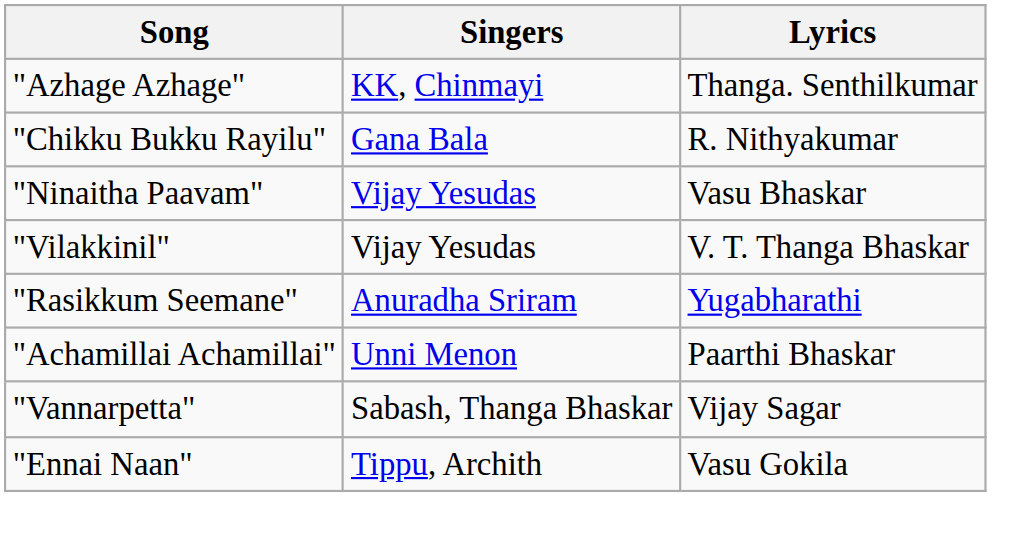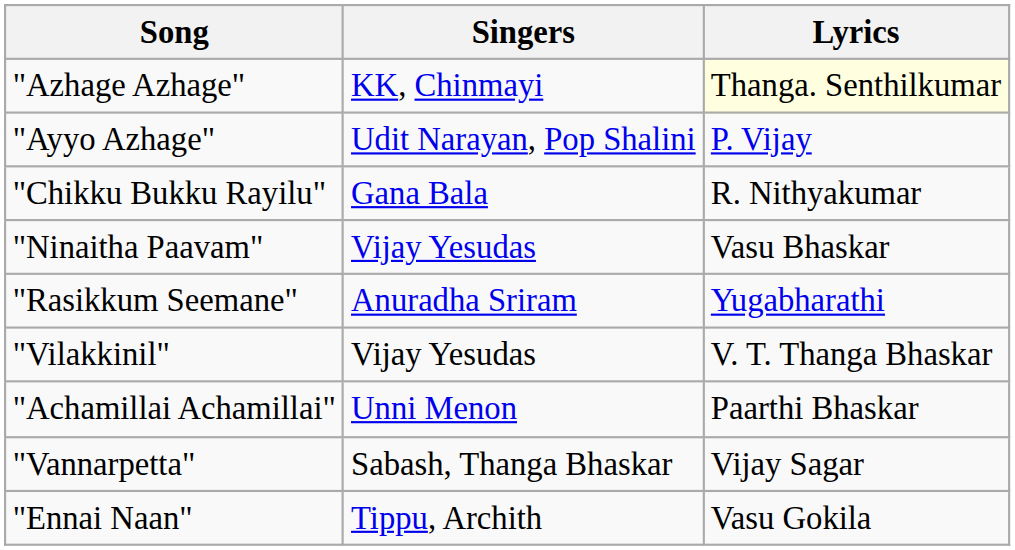"Azhage Azhage" | Lyrics: no background -> lightyellow background
+ row: "Ayyo Azhage" | Udit Narayan, Pop Shalini | P. Vijay
rows swapped: "Rasikkum Seemane" <-> "Vilakkinil"
